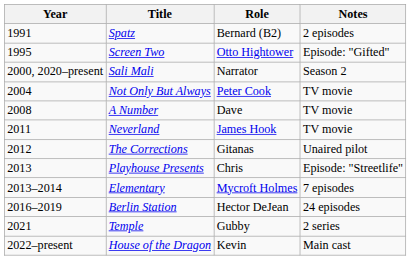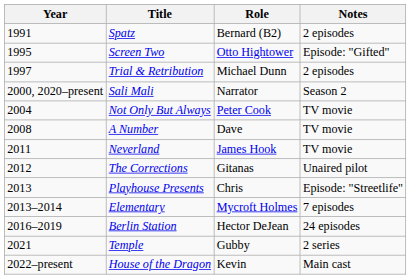+ row: 1997 | Trial & Retribution | Michael Dunn | 2 episodes
